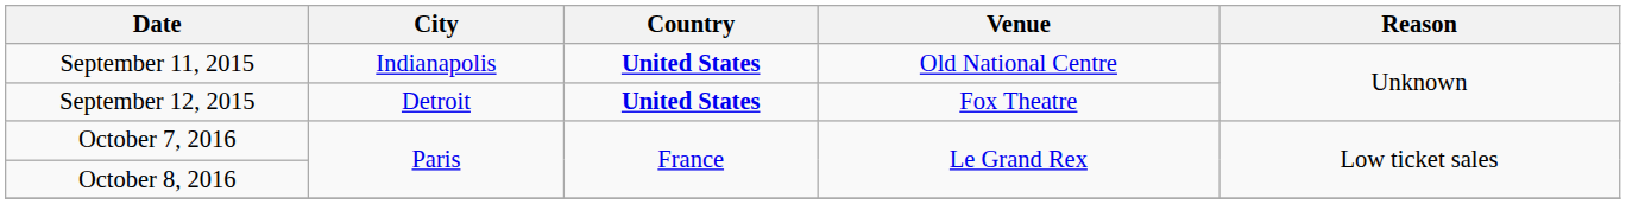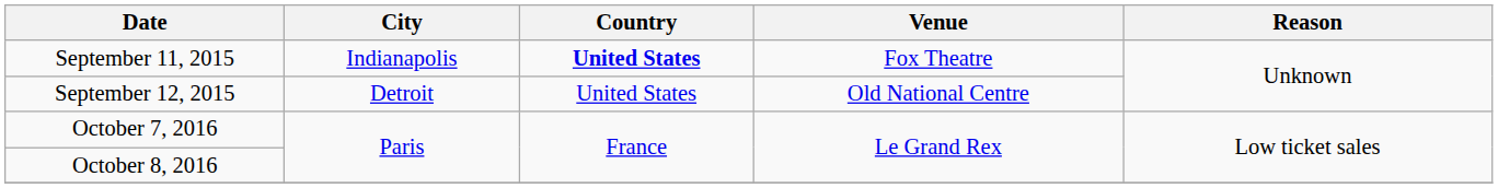September 11, 2015 | Venue: Old National Centre -> Fox Theatre
September 12, 2015 | Country: bold -> normal
September 12, 2015 | Venue: Fox Theatre -> Old National Centre
